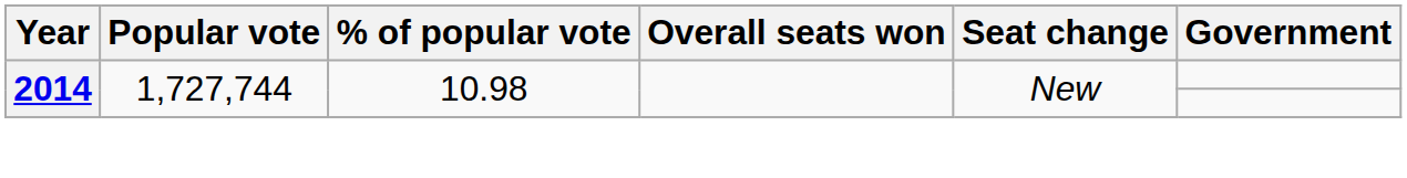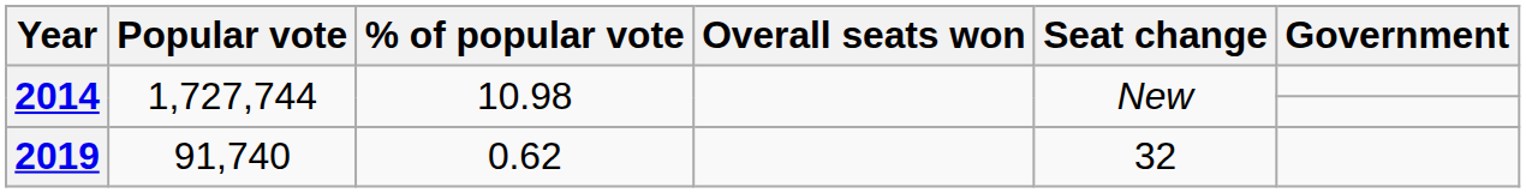+ row: 2019 | 91,740 | 0.62 | 32
